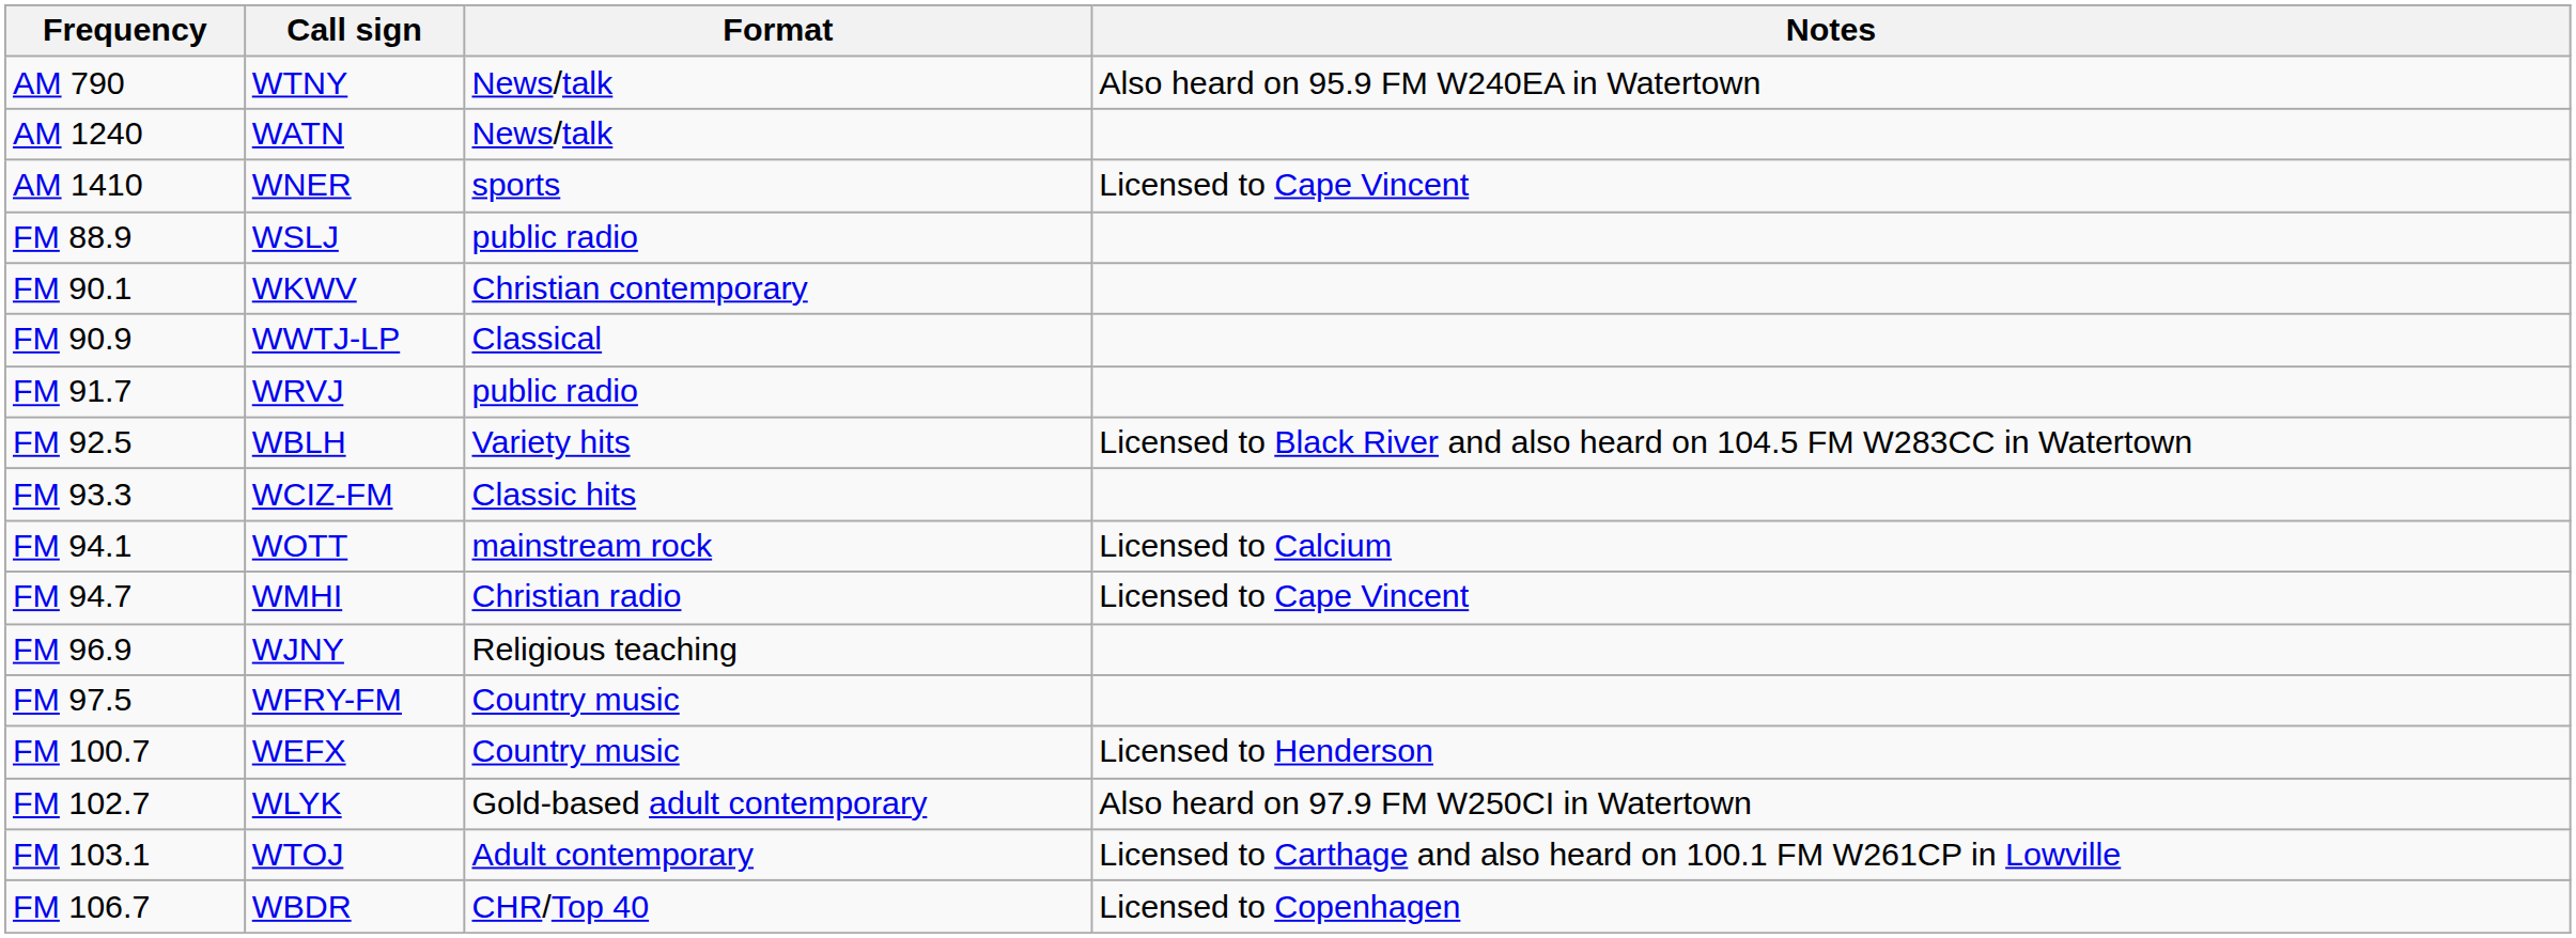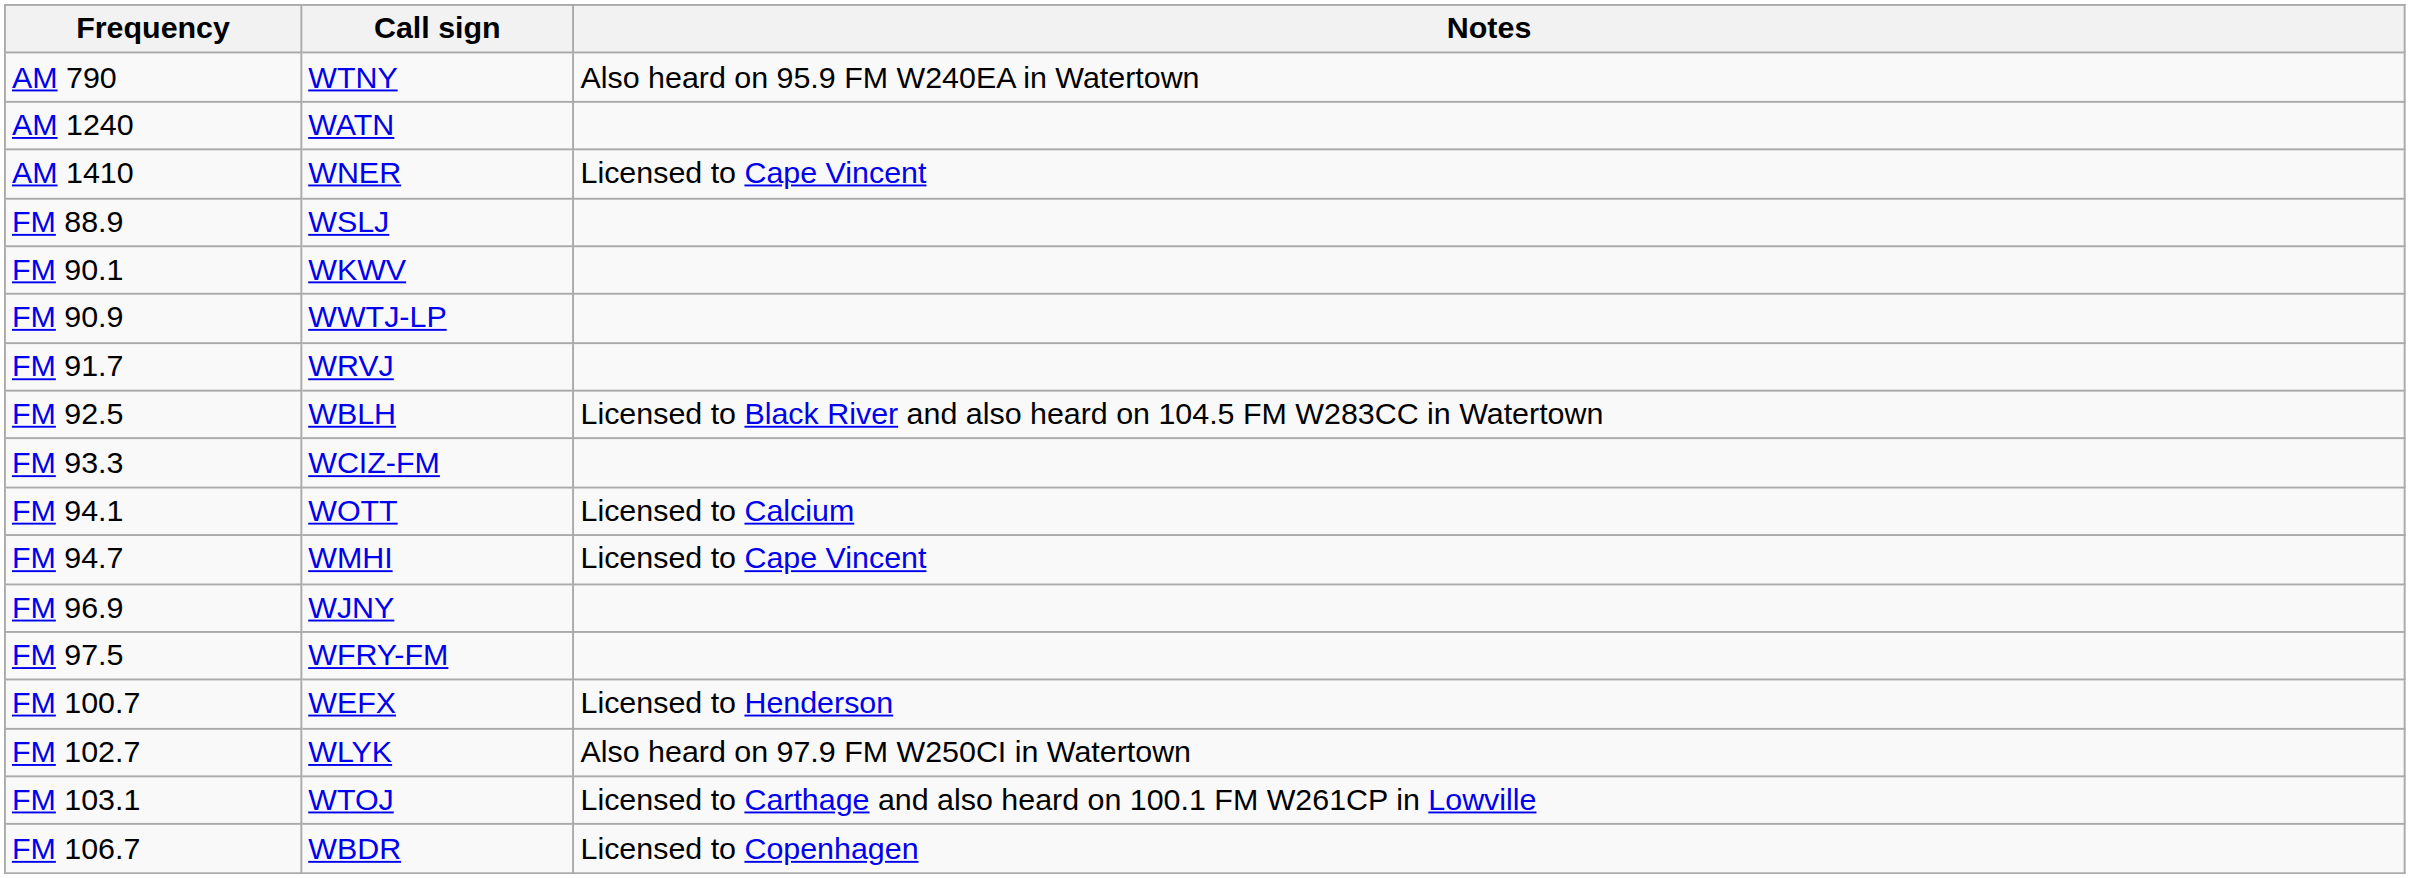- column: Format | News/talk | News/talk | sports | public radio | Christian contemporary | Classical | public radio | Variety hits | Classic hits | mainstream rock | Christian radio | Religious teaching | Country music | Country music | Gold-based adult contemporary | Adult contemporary | CHR/Top 40
